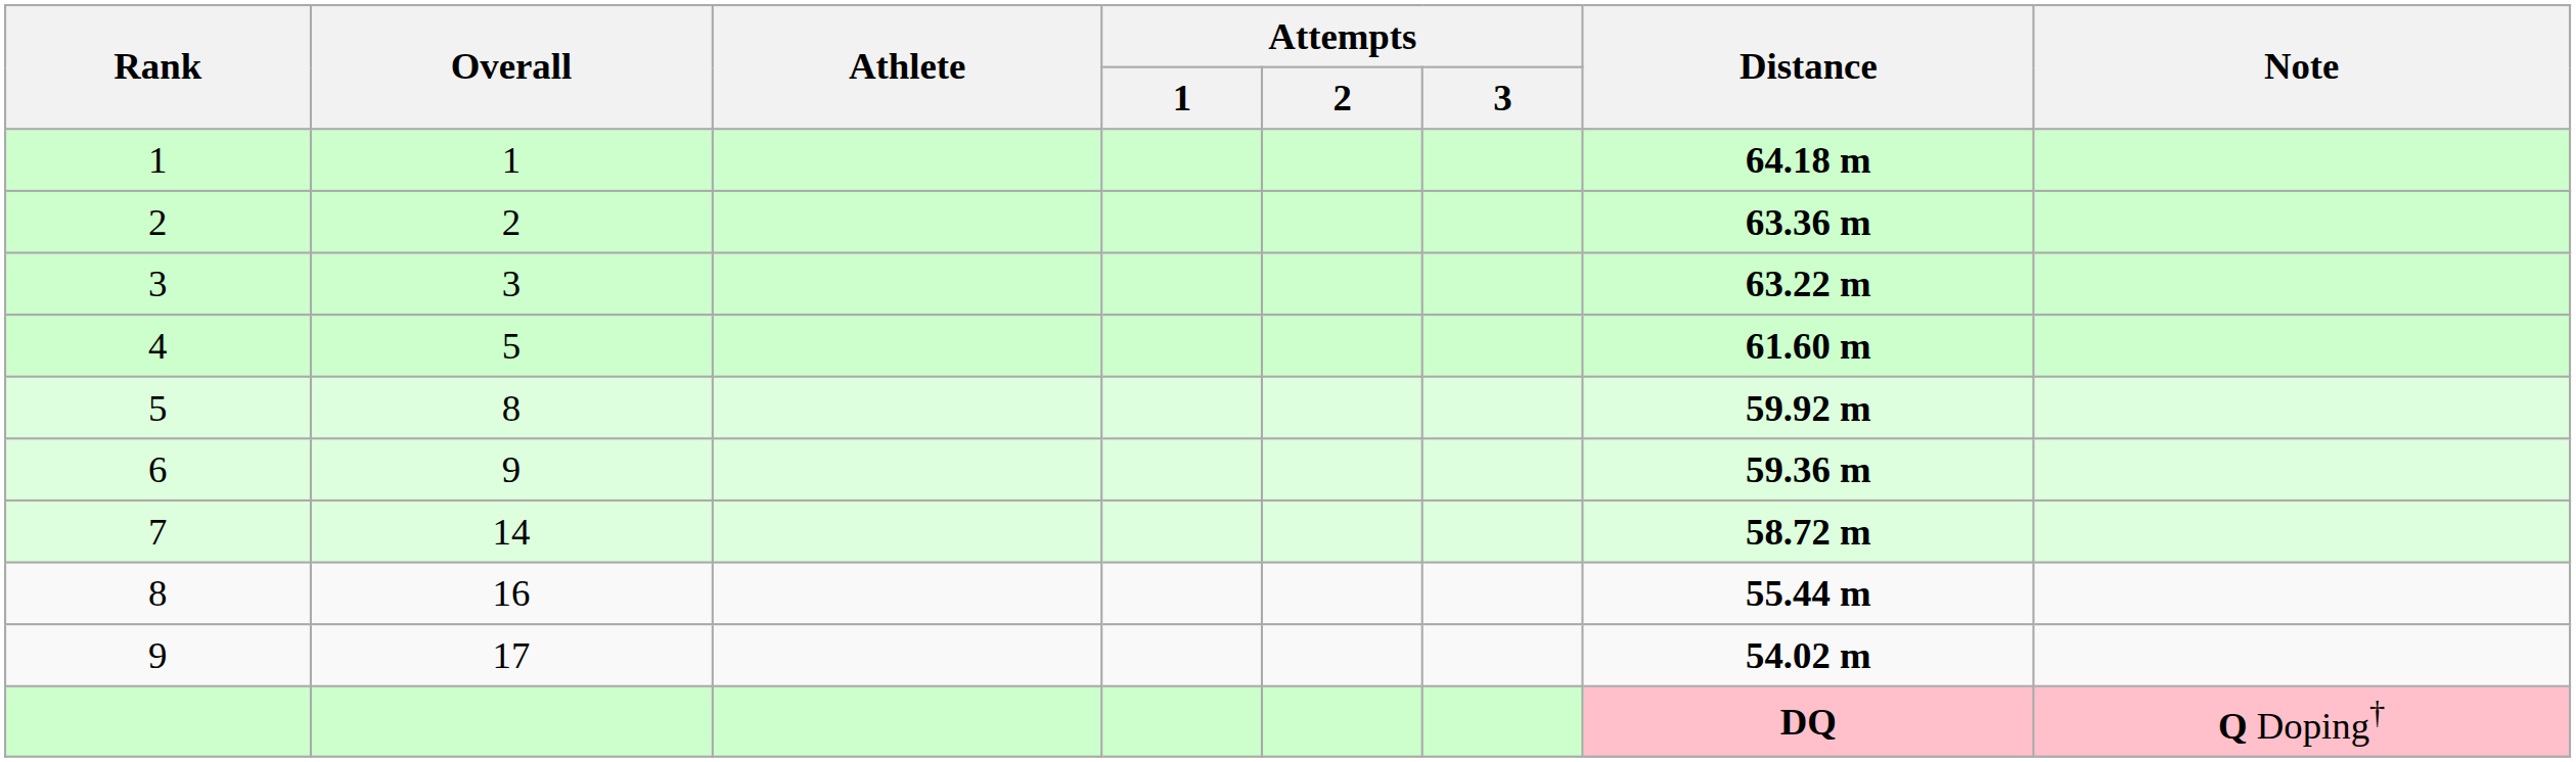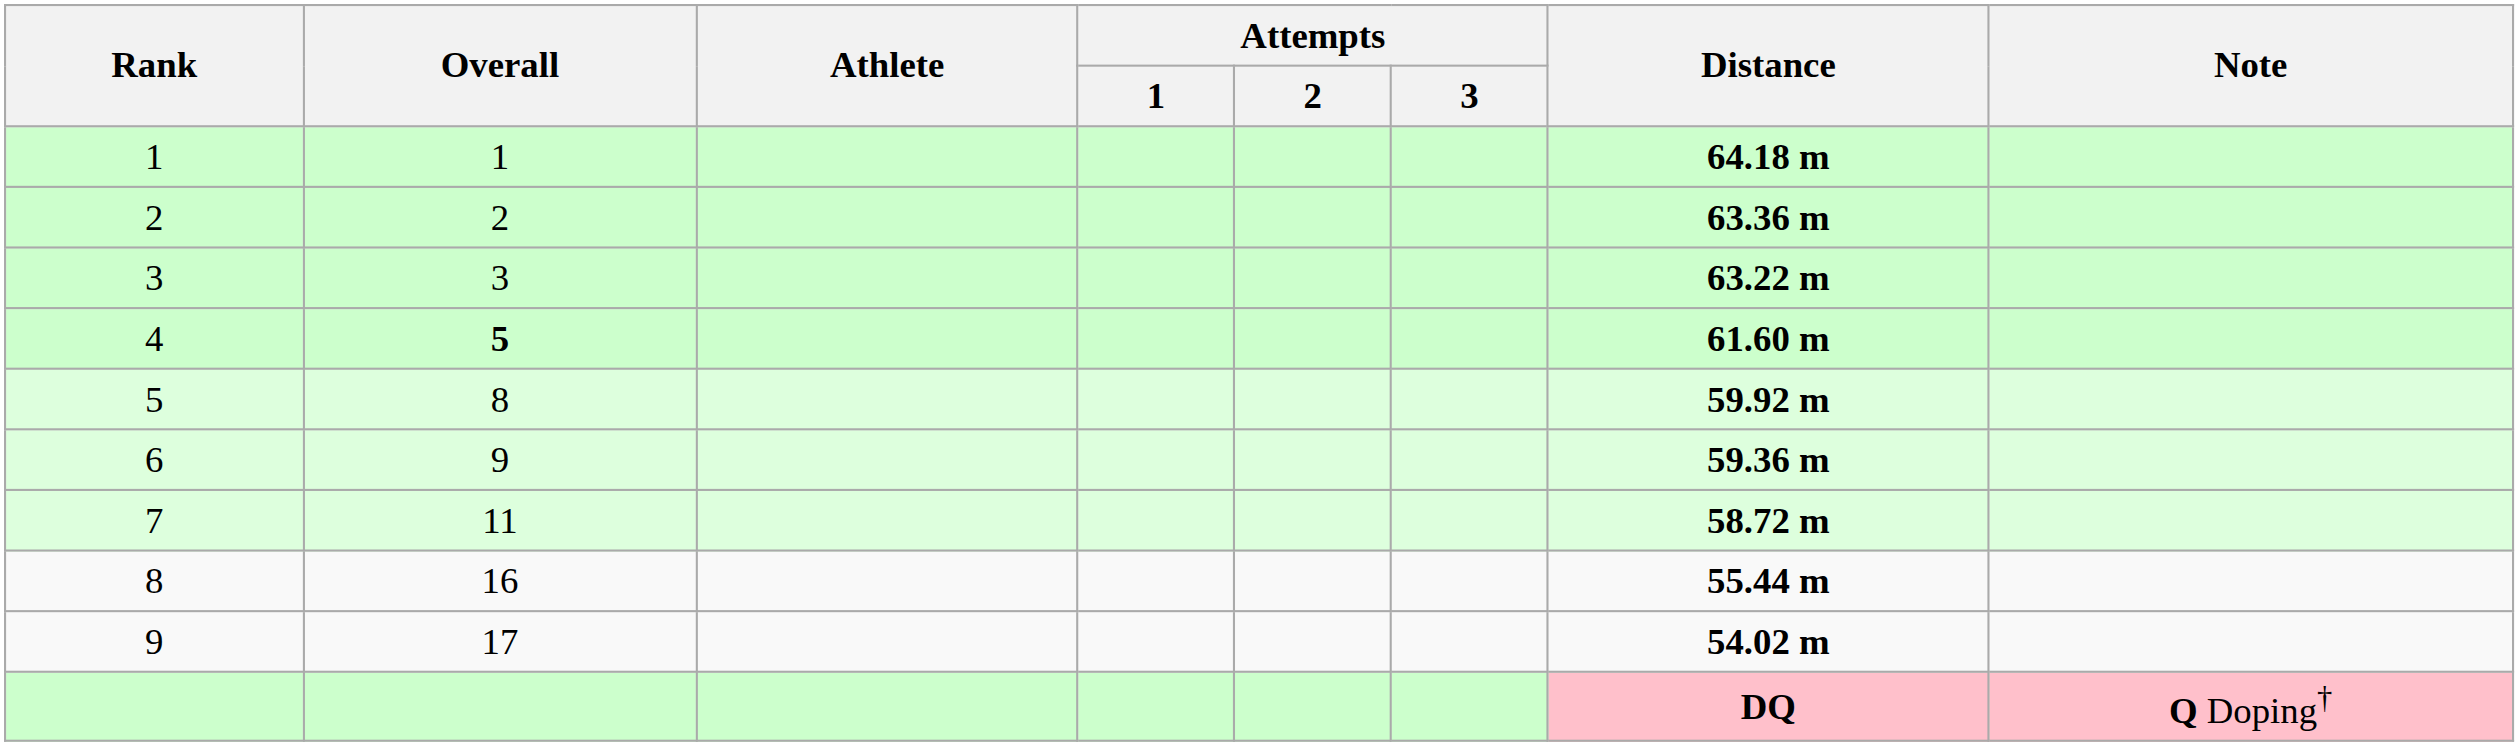4 | Overall: normal -> bold
7 | Overall: 14 -> 11
